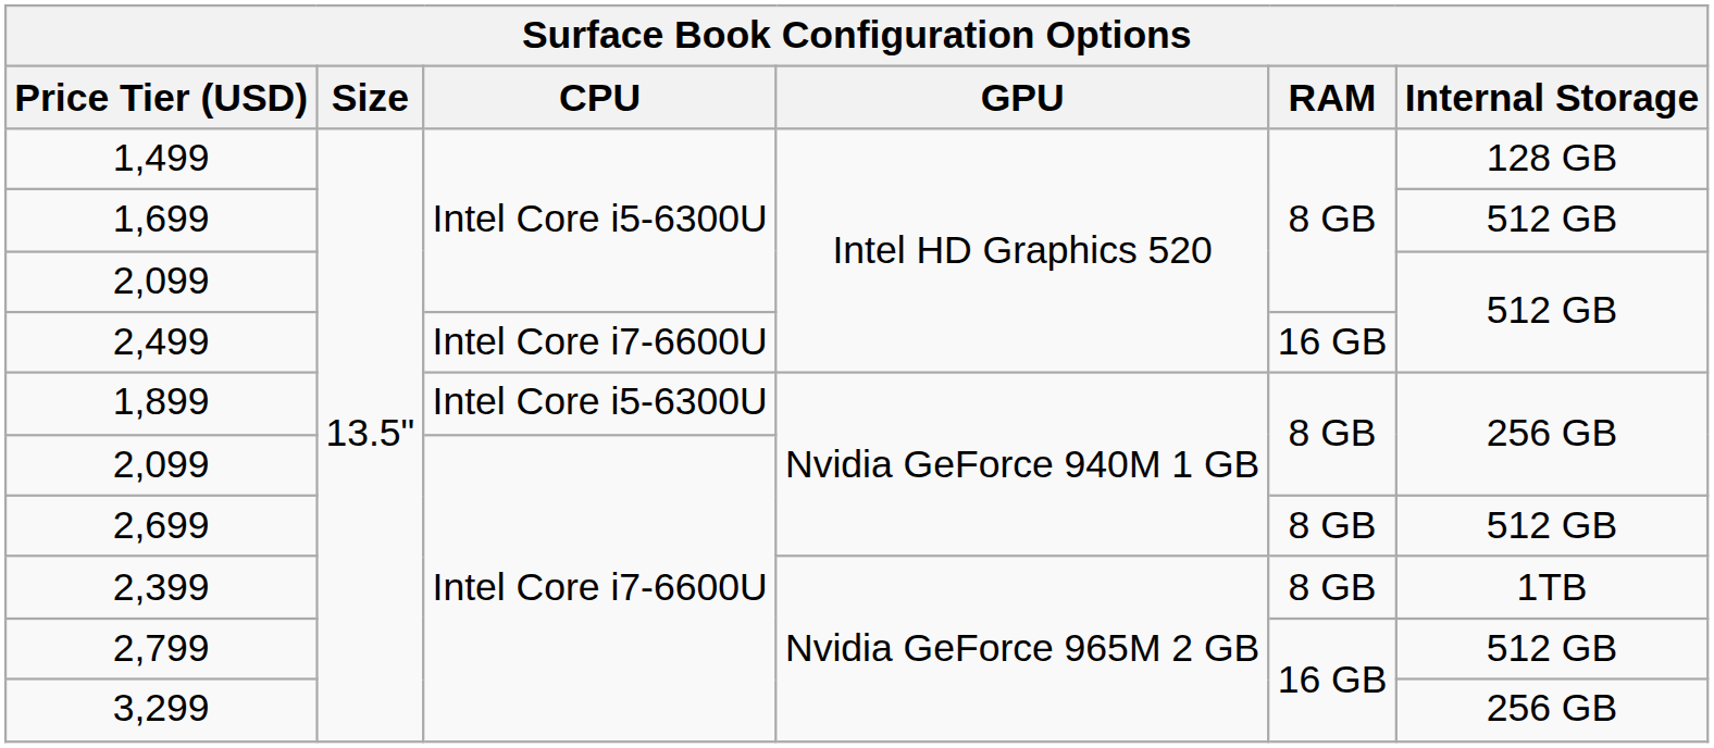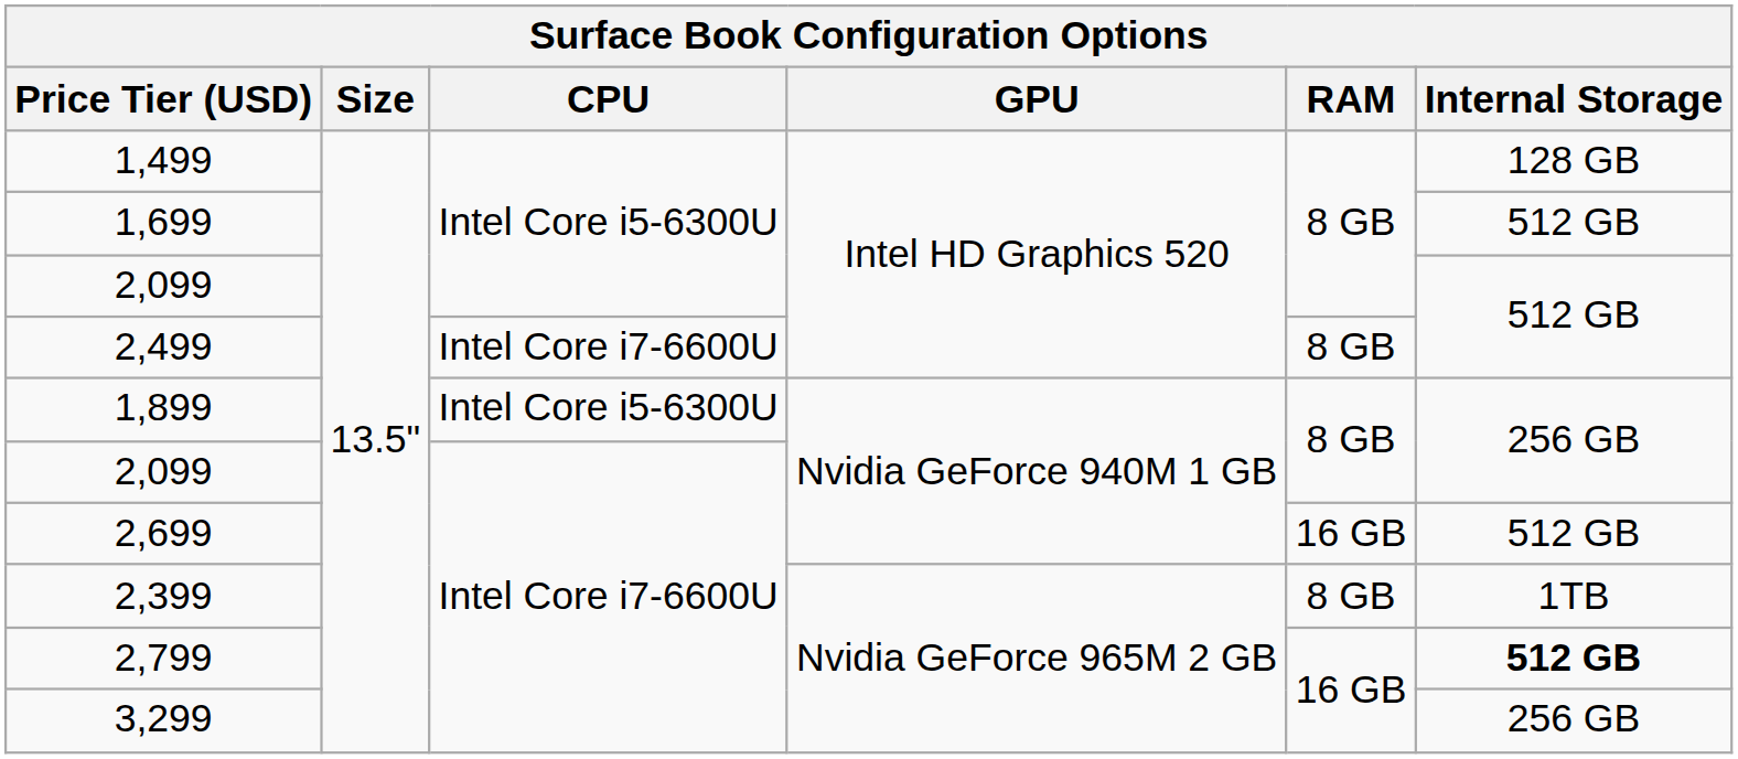2,499 | RAM: 16 GB -> 8 GB
2,699 | RAM: 8 GB -> 16 GB
2,799 | Internal Storage: normal -> bold
